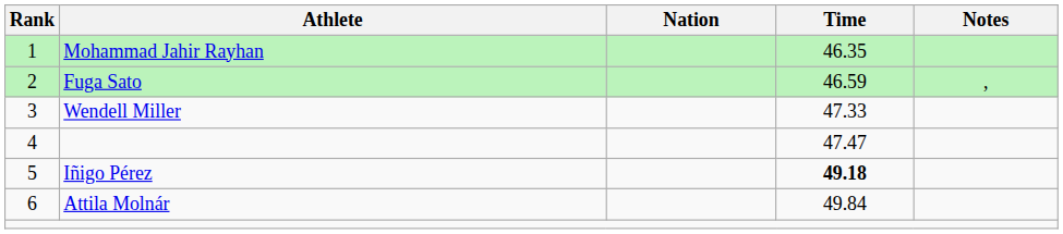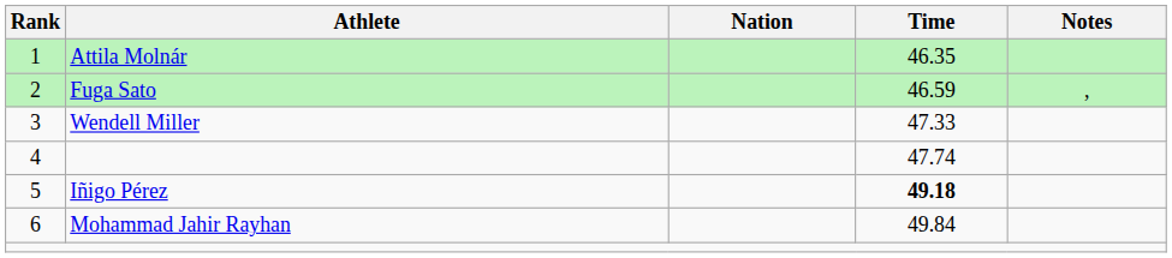1 | Athlete: Mohammad Jahir Rayhan -> Attila Molnár
4 | Time: 47.47 -> 47.74
6 | Athlete: Attila Molnár -> Mohammad Jahir Rayhan
